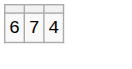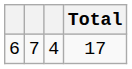+ column: Total | 17
